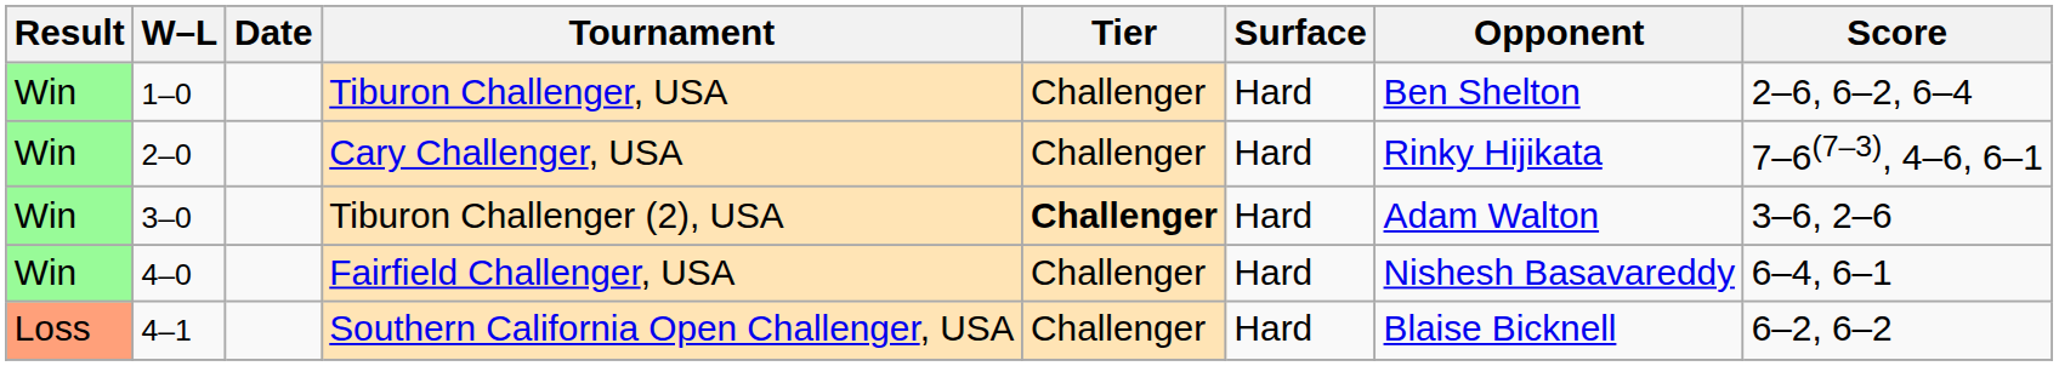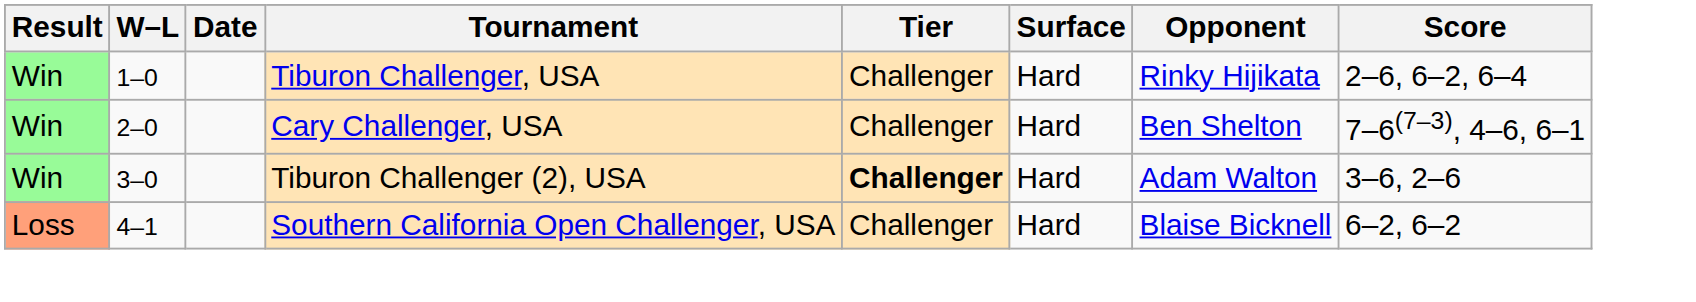Tiburon Challenger, USA | Opponent: Ben Shelton -> Rinky Hijikata
Cary Challenger, USA | Opponent: Rinky Hijikata -> Ben Shelton
- row: Win | 4–0 | Fairfield Challenger, USA | Challenger | Hard | Nishesh Basavareddy | 6–4, 6–1
